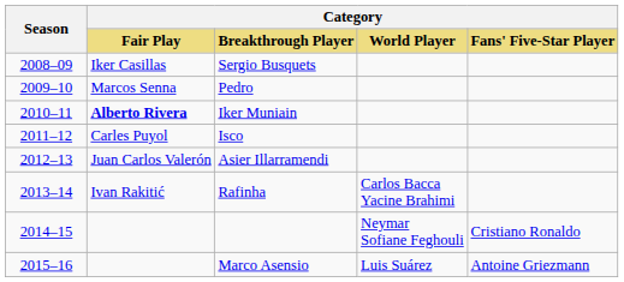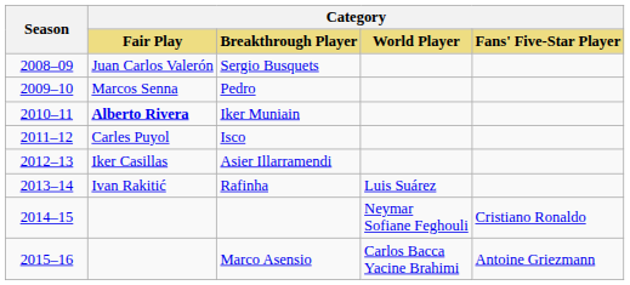Sergio Busquets | Category / Fair Play: Iker Casillas -> Juan Carlos Valerón
Asier Illarramendi | Category / Fair Play: Juan Carlos Valerón -> Iker Casillas
Rafinha | Category / World Player: Carlos Bacca Yacine Brahimi -> Luis Suárez
Marco Asensio | Category / World Player: Luis Suárez -> Carlos Bacca Yacine Brahimi
